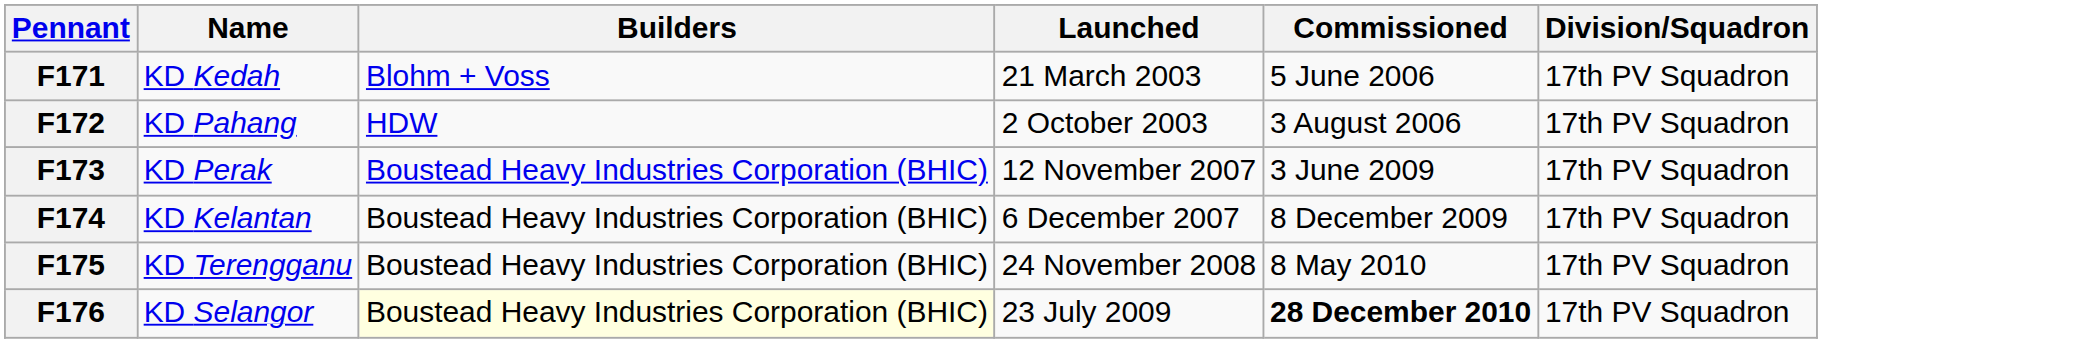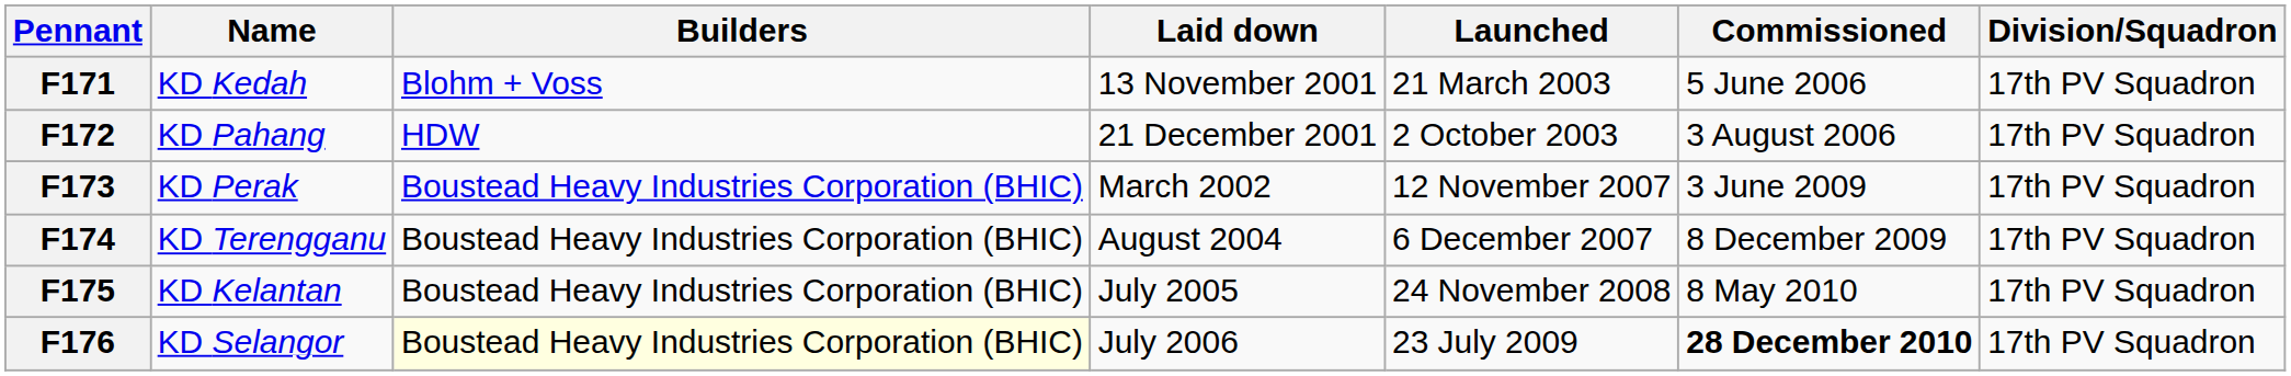+ column: Laid down | 13 November 2001 | 21 December 2001 | March 2002 | August 2004 | July 2005 | July 2006
F174 | Name: KD Kelantan -> KD Terengganu
F175 | Name: KD Terengganu -> KD Kelantan
